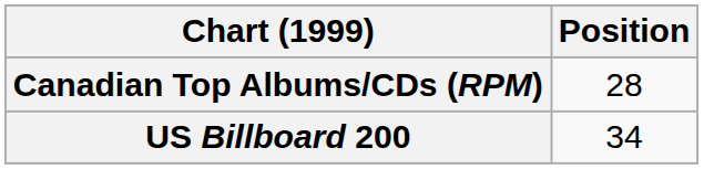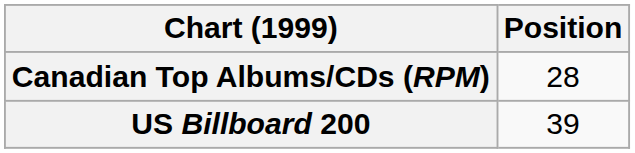US Billboard 200 | Position: 34 -> 39
